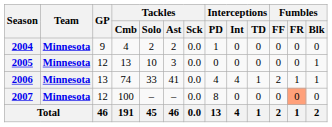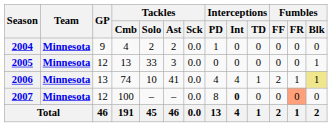2005 | Tackles / Solo: 10 -> 33
2006 | Tackles / Solo: 33 -> 10
2006 | Fumbles / Blk: no background -> khaki background
2007 | Interceptions / Int: normal -> bold
